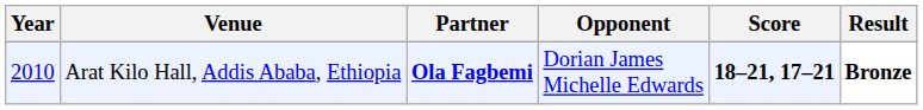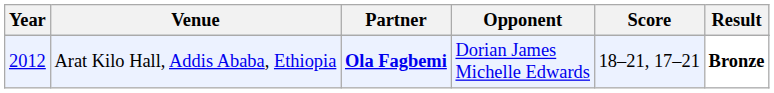Arat Kilo Hall, Addis Ababa, Ethiopia | Year: 2010 -> 2012
Arat Kilo Hall, Addis Ababa, Ethiopia | Score: bold -> normal
